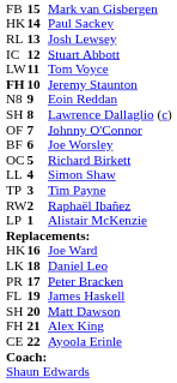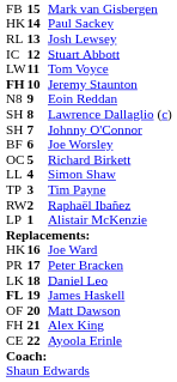Johnny O'Connor | column 1: OF -> SH
rows swapped: Peter Bracken <-> Daniel Leo
James Haskell | column 1: normal -> bold
Matt Dawson | column 1: SH -> OF
